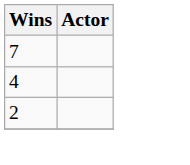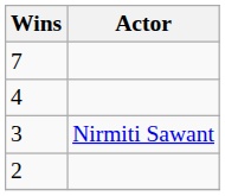+ row: 3 | Nirmiti Sawant
